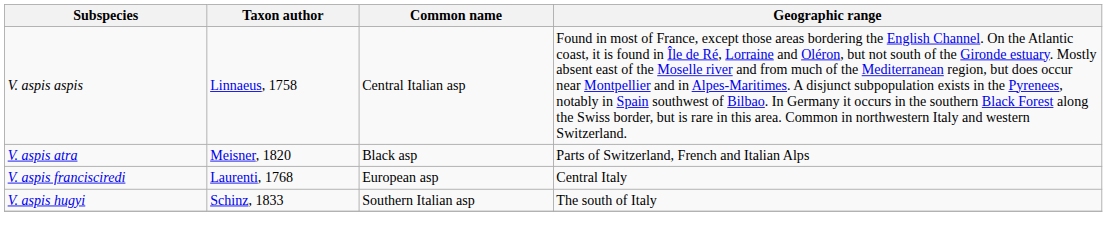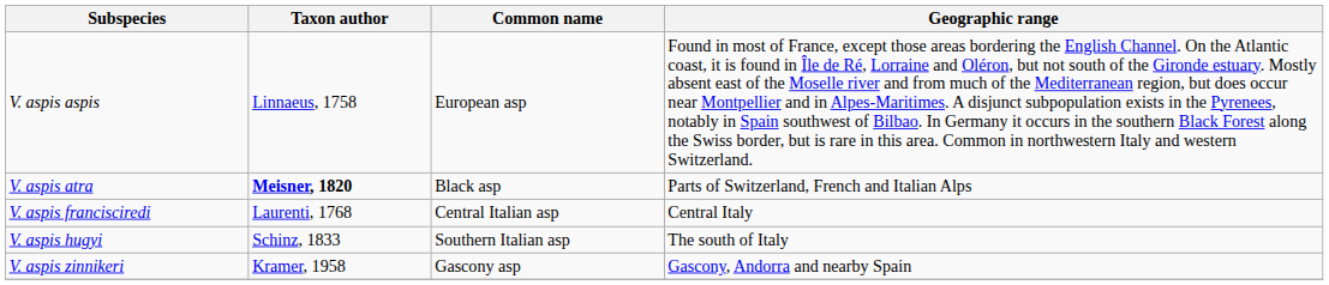V. aspis aspis | Common name: Central Italian asp -> European asp
V. aspis atra | Taxon author: normal -> bold
V. aspis francisciredi | Common name: European asp -> Central Italian asp
+ row: V. aspis zinnikeri | Kramer, 1958 | Gascony asp | Gascony, Andorra and nearby Spain
